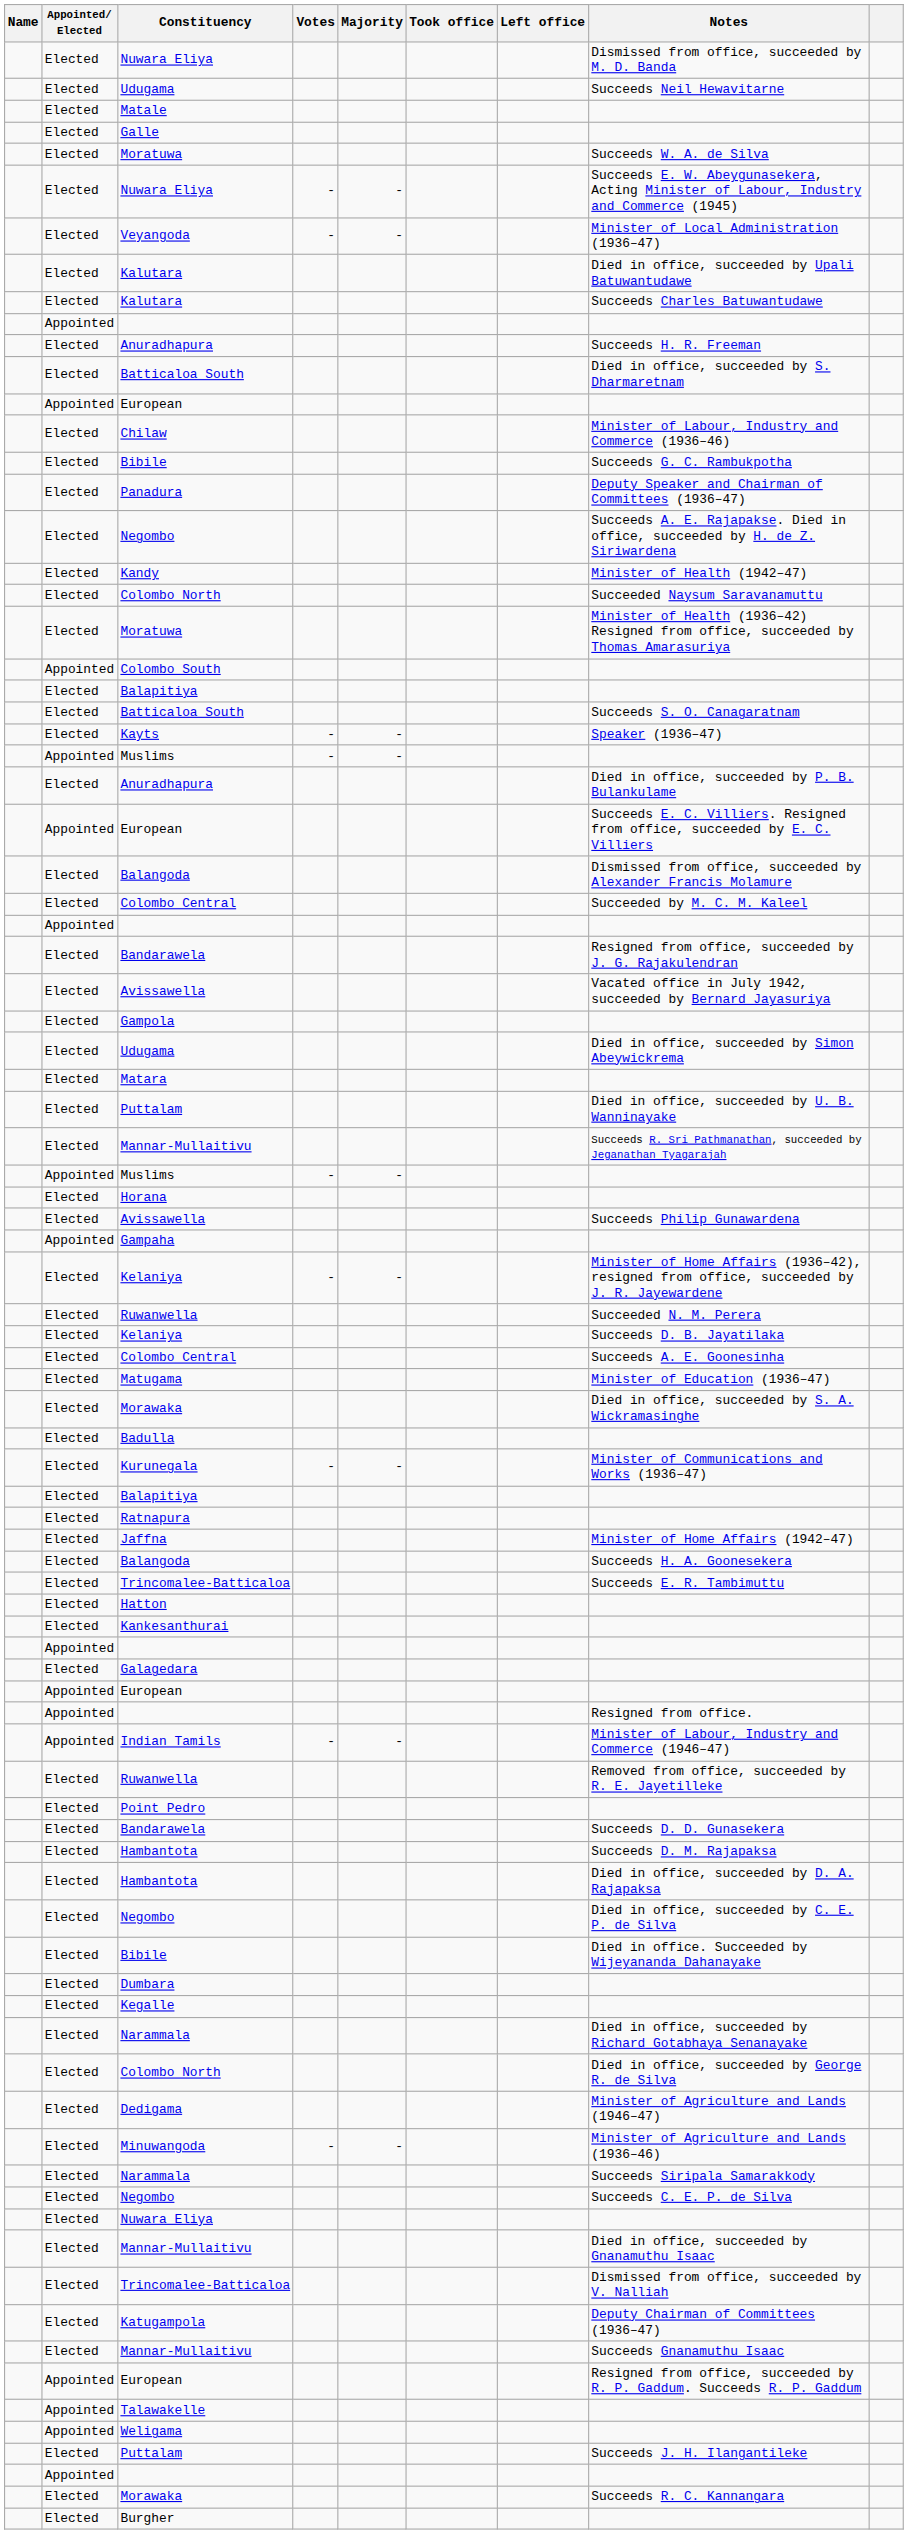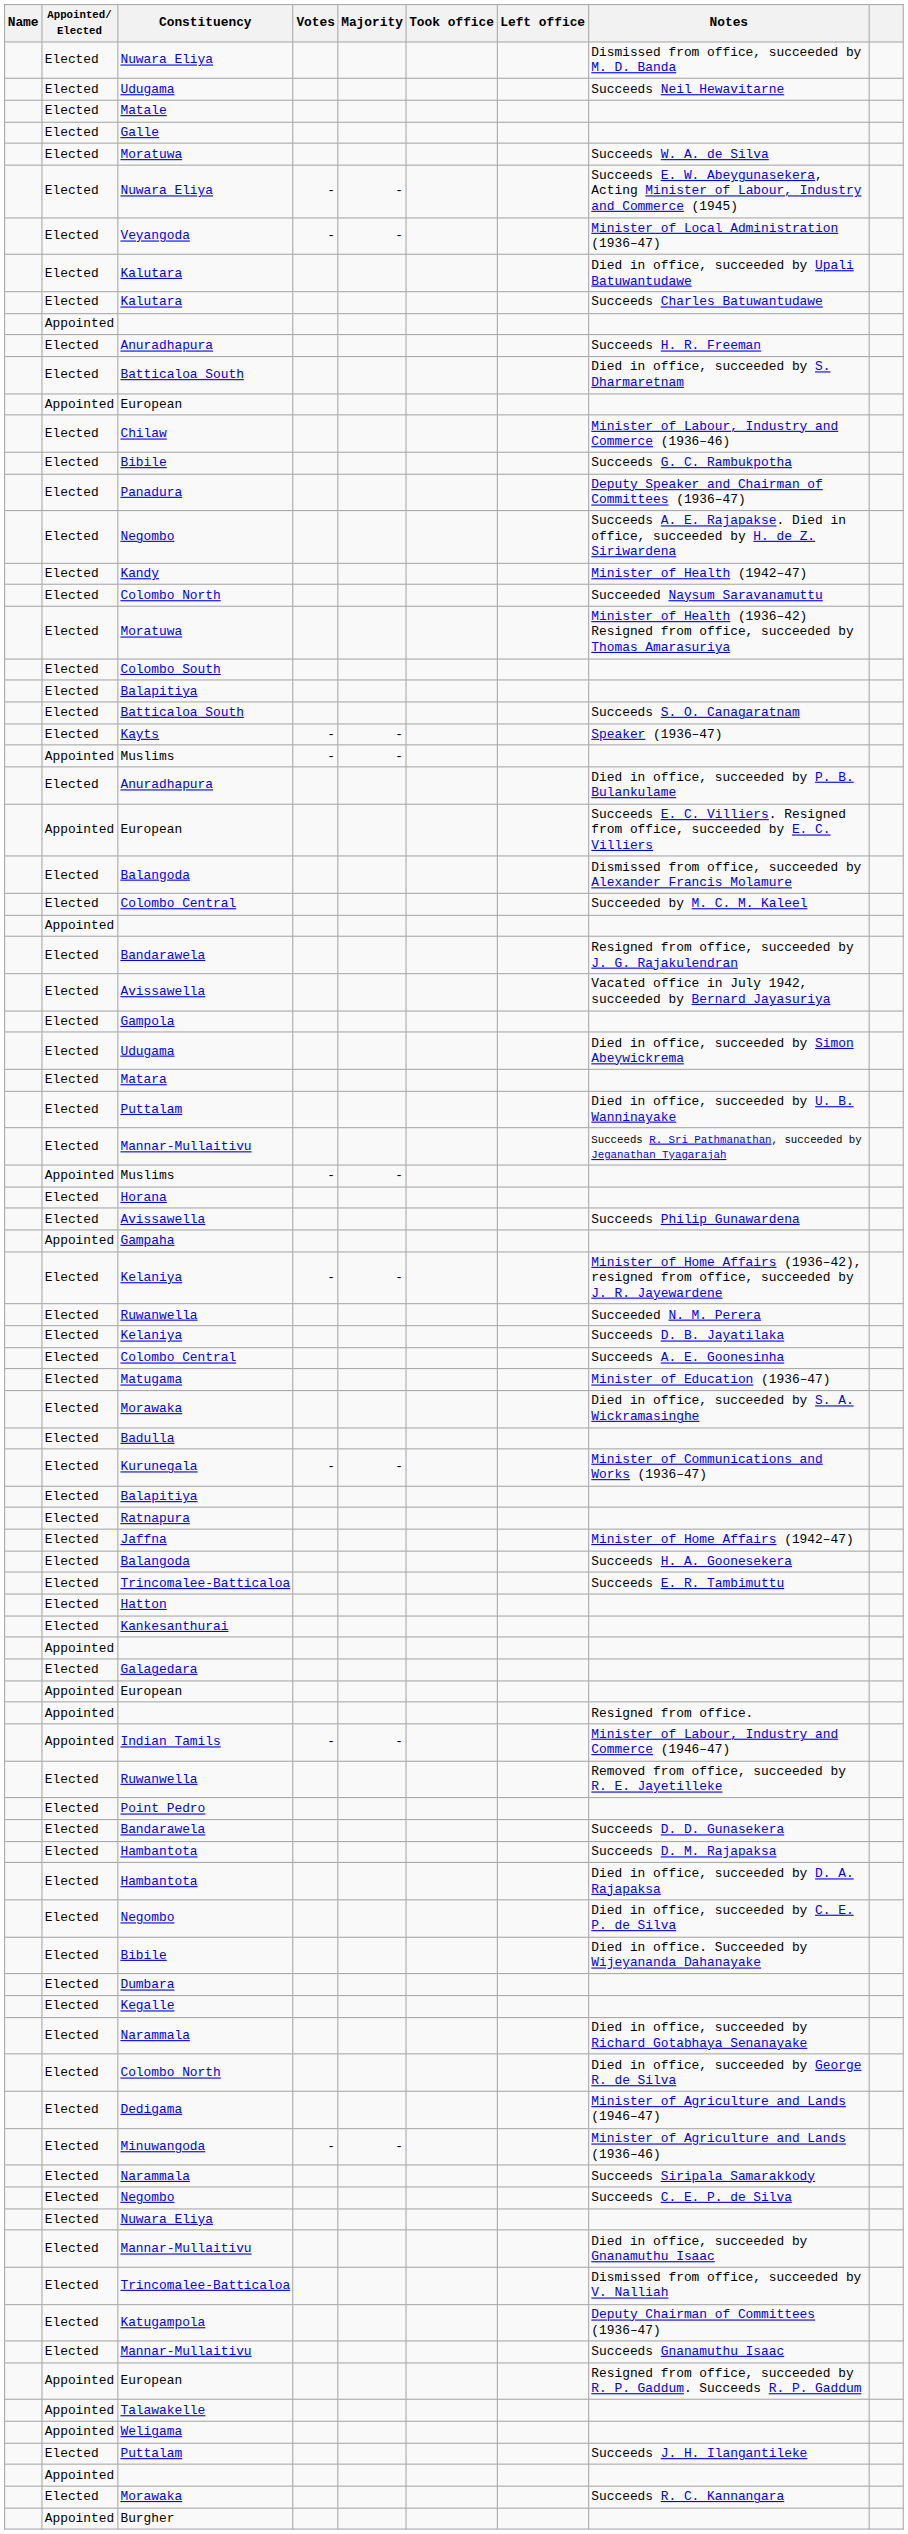Colombo South | Appointed/ Elected: Appointed -> Elected
Burgher | Appointed/ Elected: Elected -> Appointed
